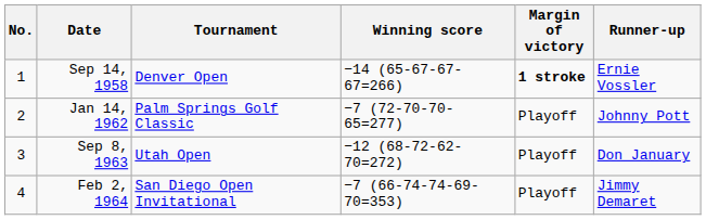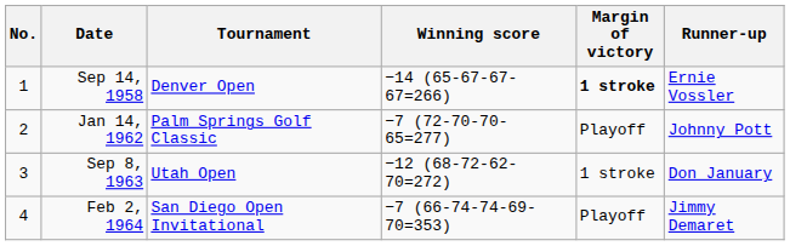Sep 8, 1963 | Margin of victory: Playoff -> 1 stroke
